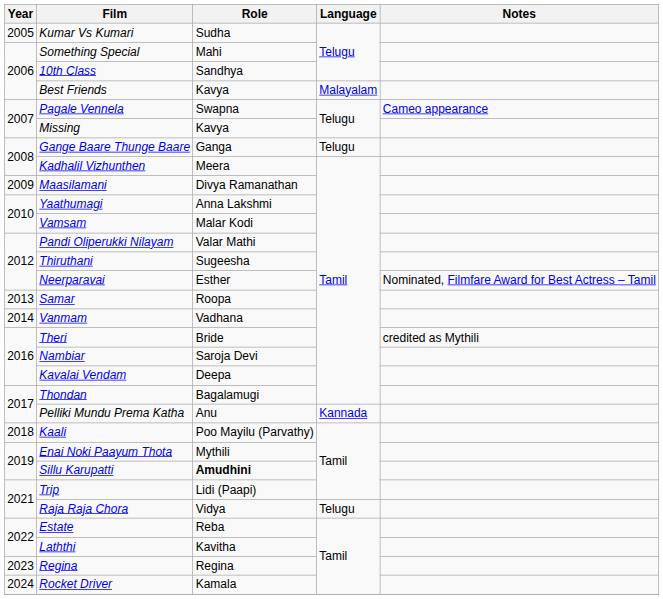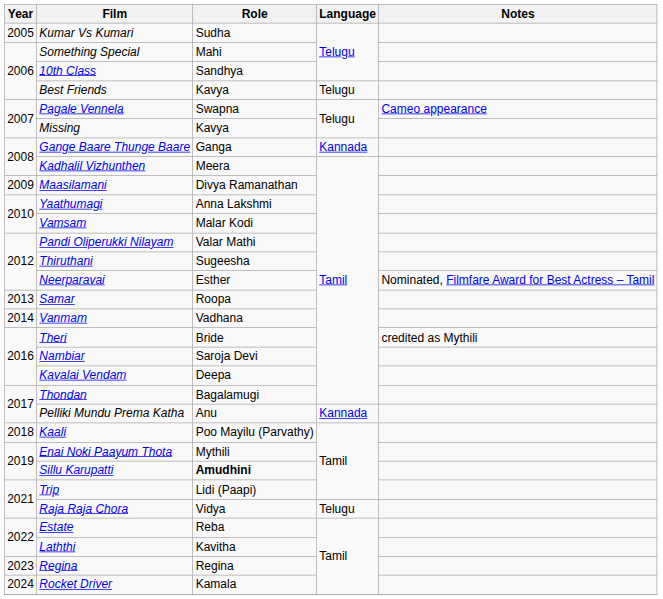Best Friends | Language: Malayalam -> Telugu
Gange Baare Thunge Baare | Language: Telugu -> Kannada
